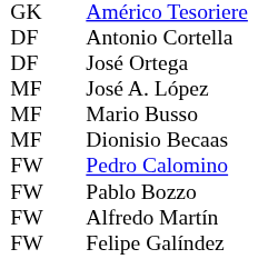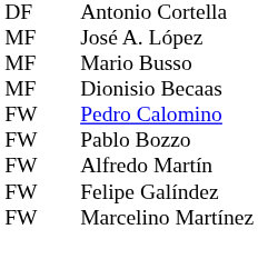- row: GK | Américo Tesoriere
- row: DF | José Ortega
+ row: FW | Marcelino Martínez
